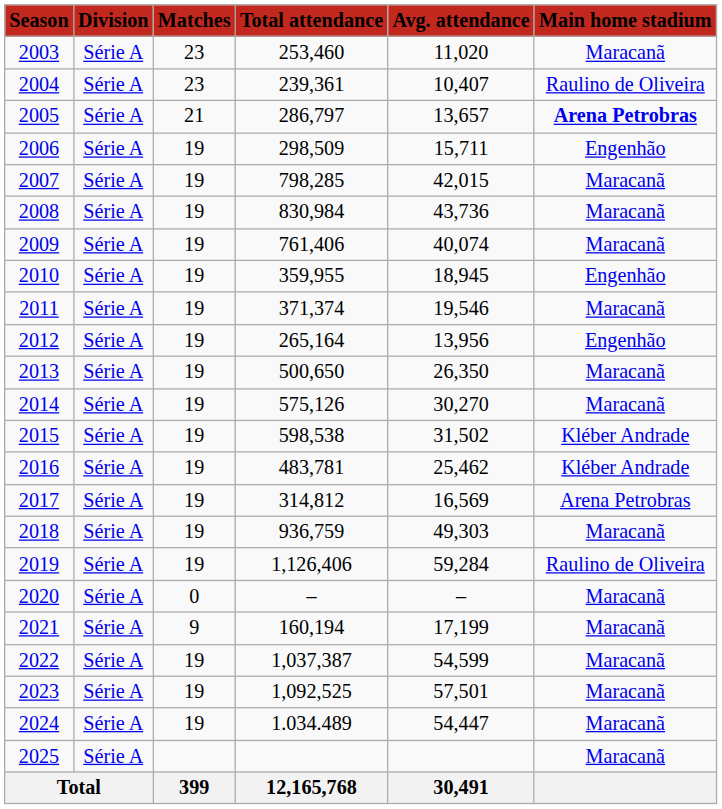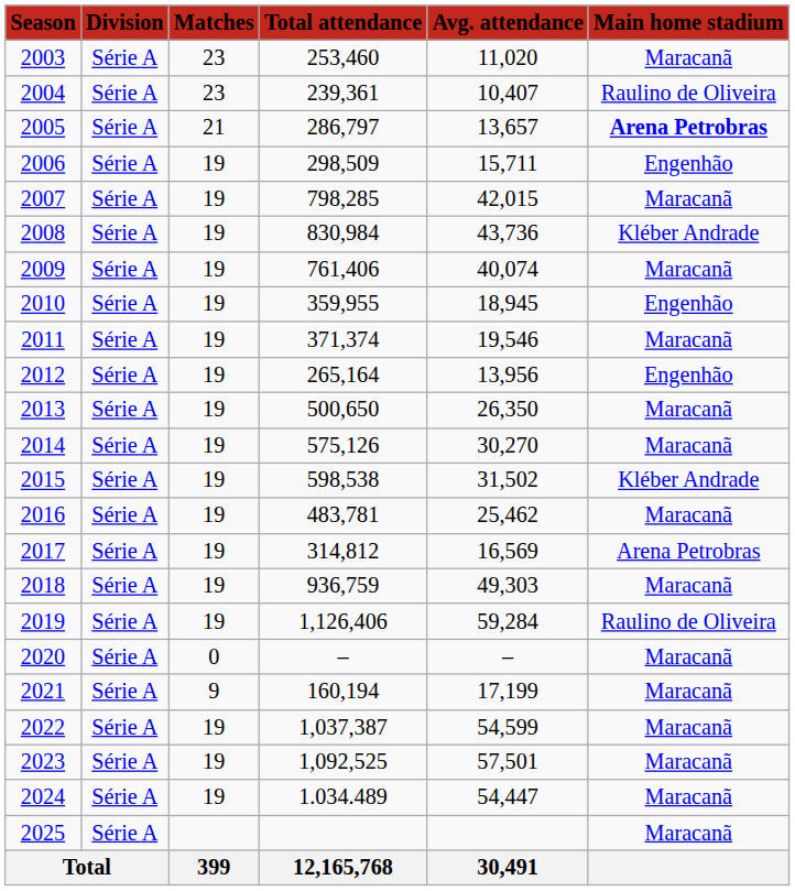2008 | column 6: Maracanã -> Kléber Andrade
2016 | column 6: Kléber Andrade -> Maracanã
